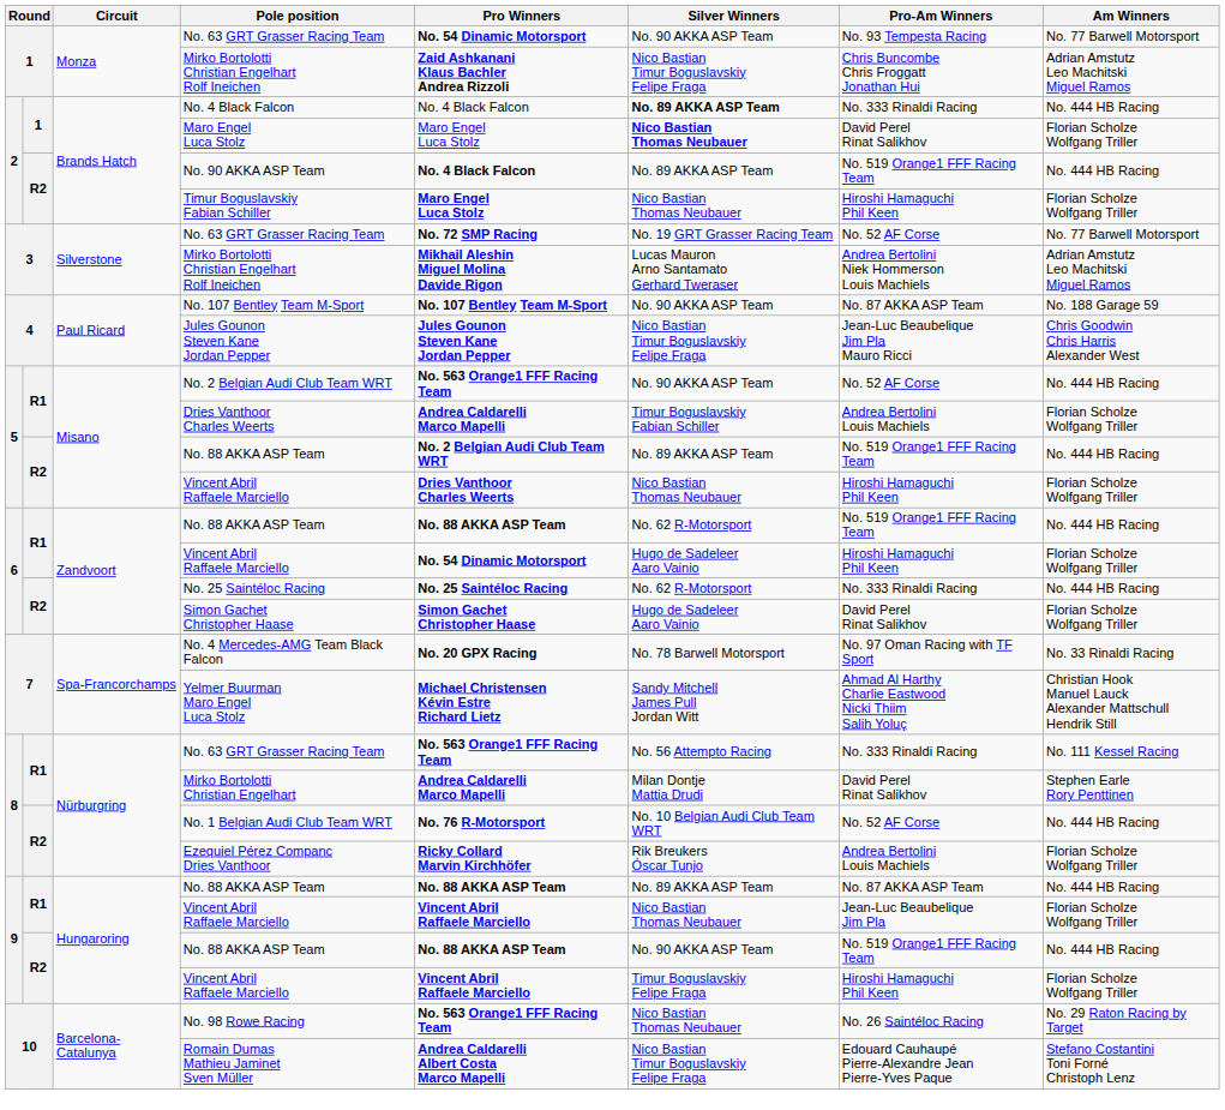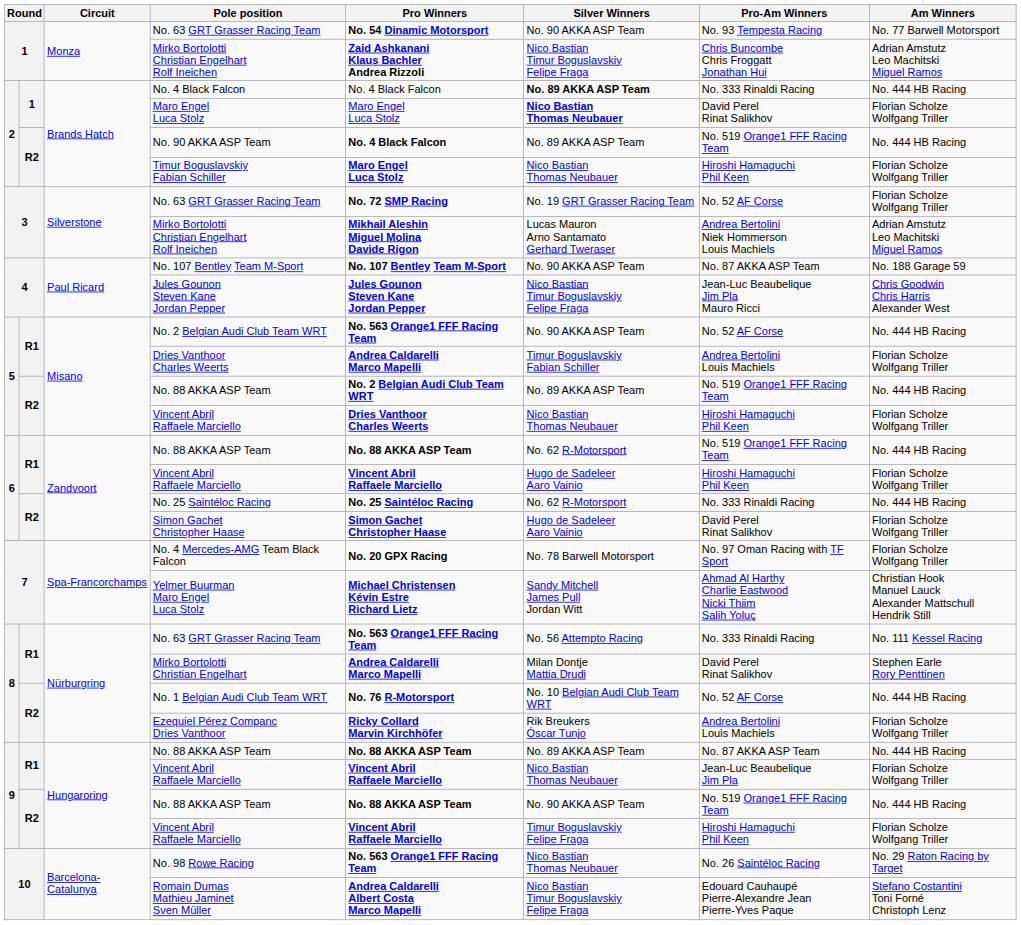3 / No. 63 GRT Grasser Racing Team | Am Winners: No. 77 Barwell Motorsport -> Florian Scholze Wolfgang Triller
6 / Vincent Abril Raffaele Marciello | Pro Winners: No. 54 Dinamic Motorsport -> Vincent Abril Raffaele Marciello
No. 4 Mercedes-AMG Team Black Falcon | Am Winners: No. 33 Rinaldi Racing -> Florian Scholze Wolfgang Triller
